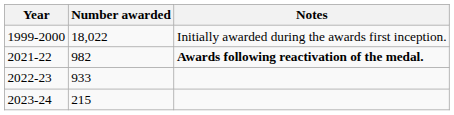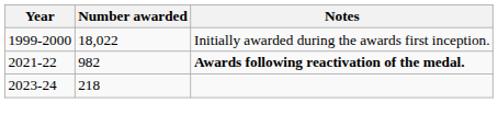- row: 2022-23 | 933
2023-24 | Number awarded: 215 -> 218
